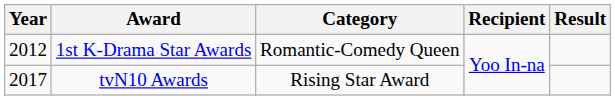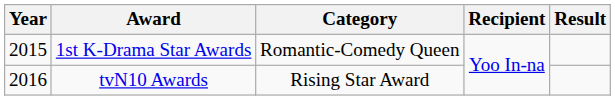1st K-Drama Star Awards | Year: 2012 -> 2015
tvN10 Awards | Year: 2017 -> 2016
